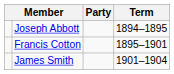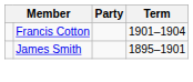- row: Joseph Abbott | 1894–1895
Francis Cotton | Term: 1895–1901 -> 1901–1904
James Smith | Term: 1901–1904 -> 1895–1901
